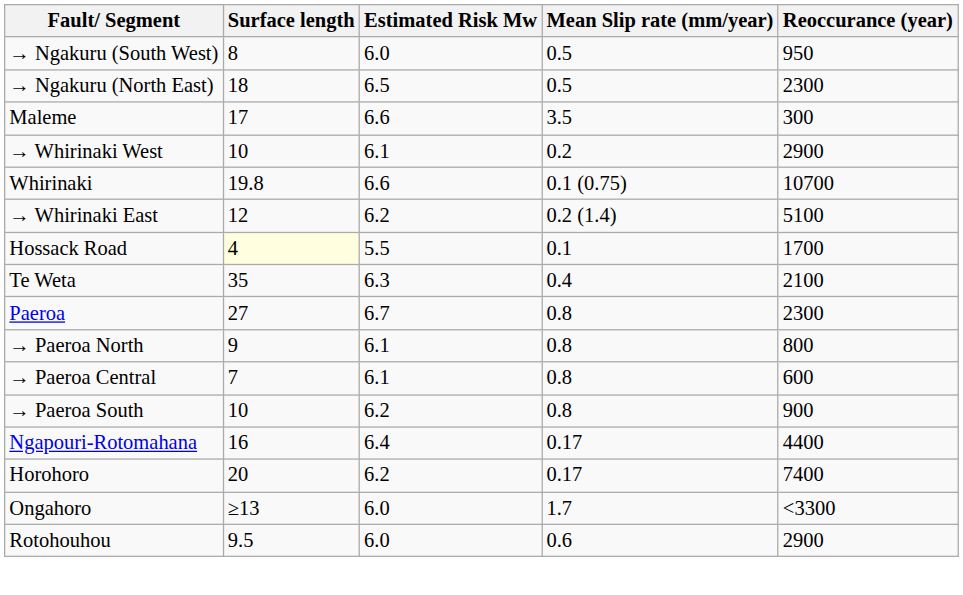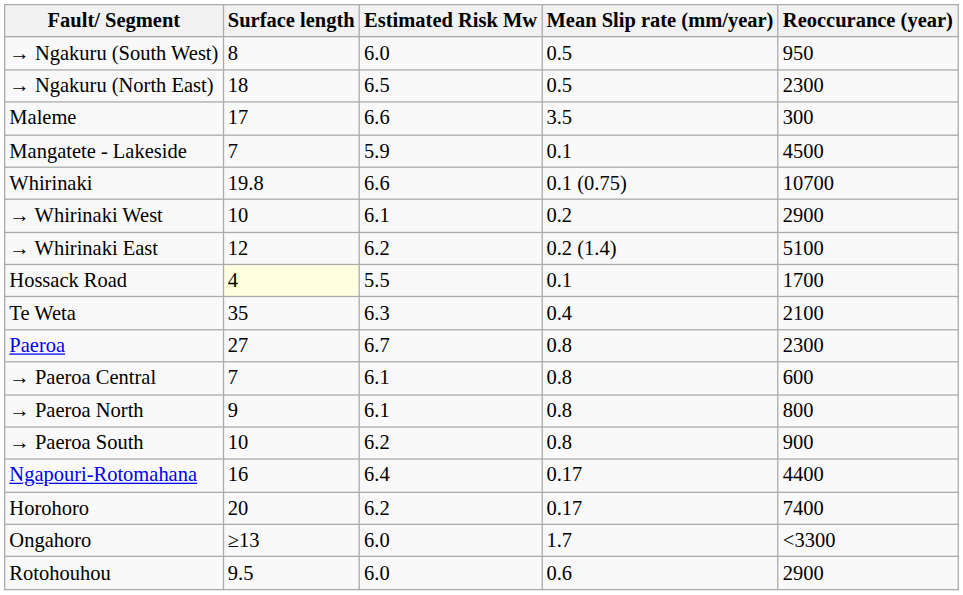+ row: Mangatete - Lakeside | 7 | 5.9 | 0.1 | 4500
rows swapped: Whirinaki <-> → Whirinaki West
rows swapped: → Paeroa North <-> → Paeroa Central
